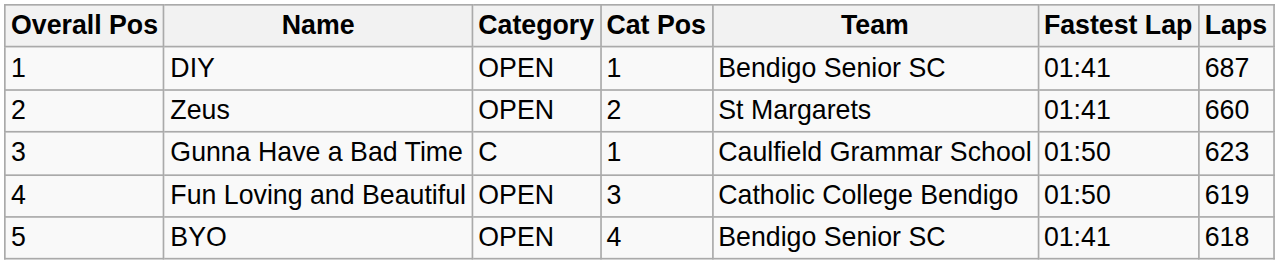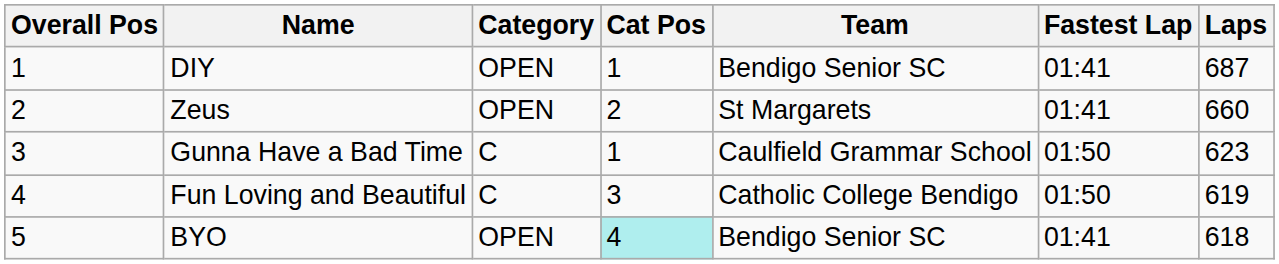Fun Loving and Beautiful | Category: OPEN -> C
BYO | Cat Pos: no background -> paleturquoise background
